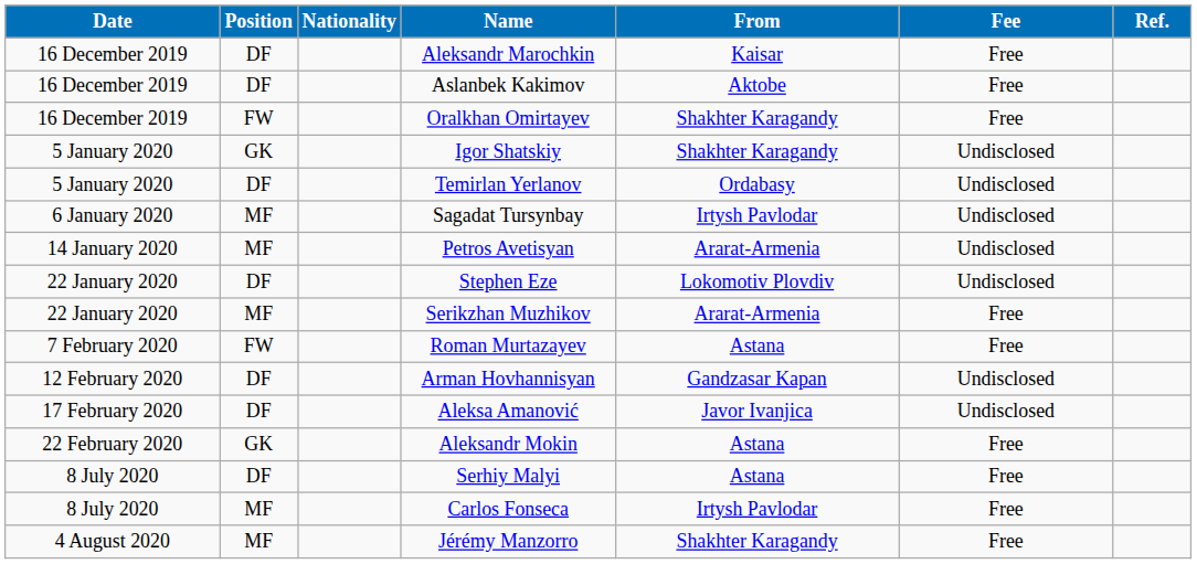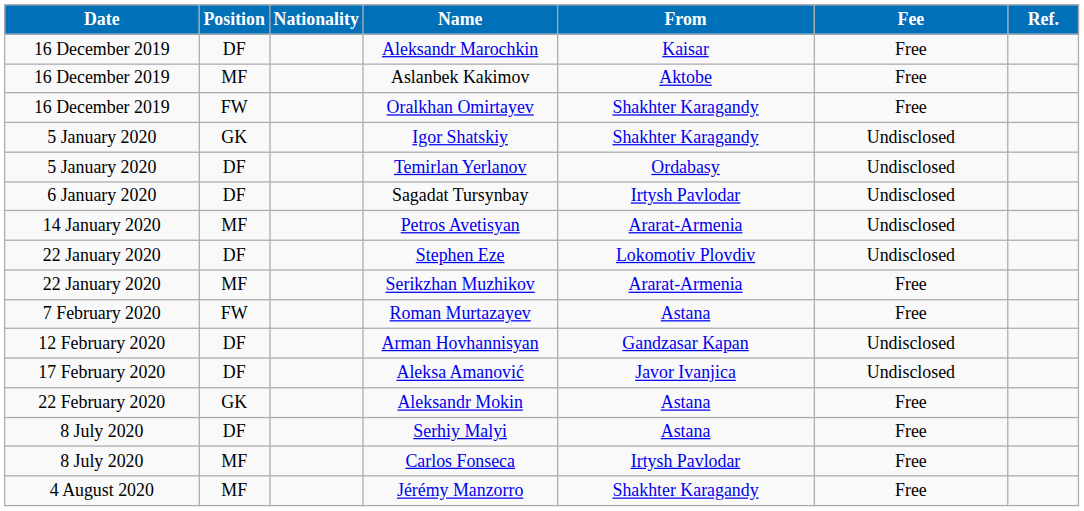Aslanbek Kakimov | Position: DF -> MF
Sagadat Tursynbay | Position: MF -> DF
